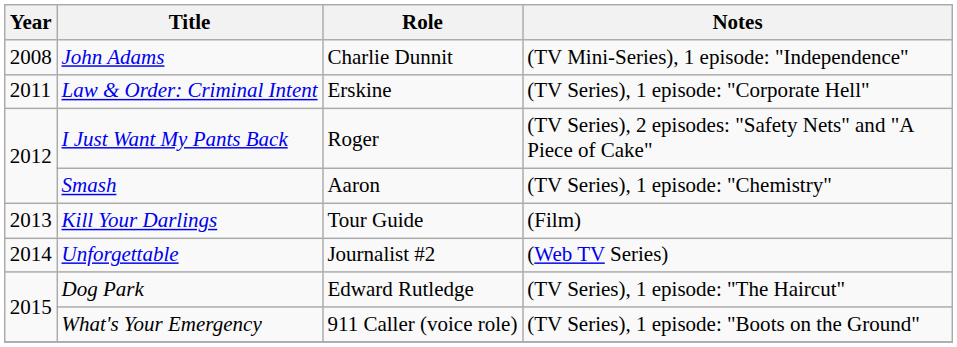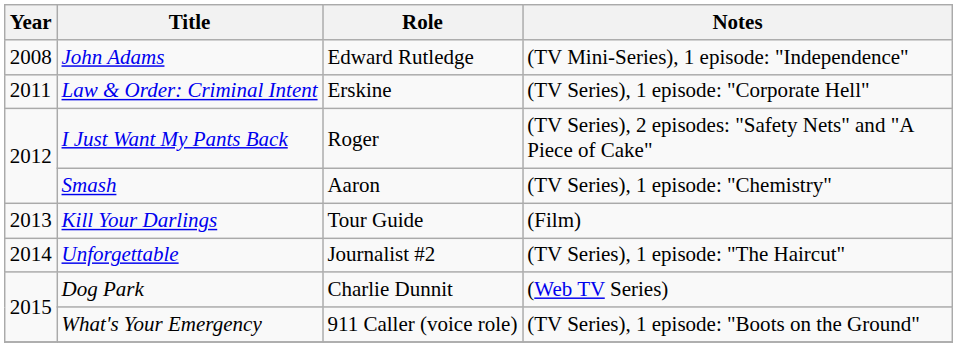John Adams | Role: Charlie Dunnit -> Edward Rutledge
Unforgettable | Notes: (Web TV Series) -> (TV Series), 1 episode: "The Haircut"
Dog Park | Role: Edward Rutledge -> Charlie Dunnit
Dog Park | Notes: (TV Series), 1 episode: "The Haircut" -> (Web TV Series)
